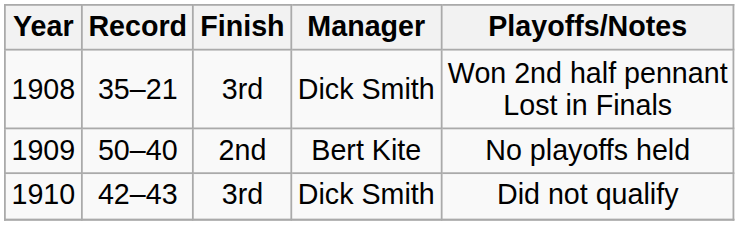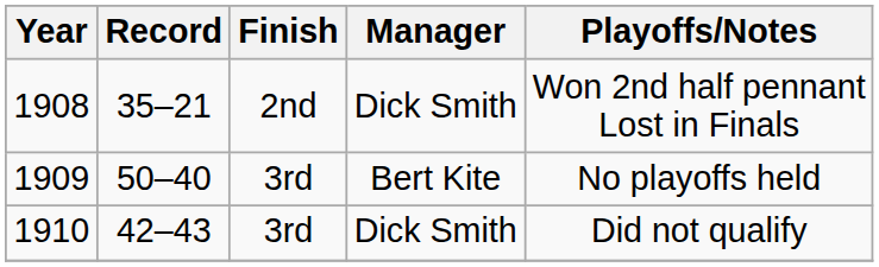1908 | Finish: 3rd -> 2nd
1909 | Finish: 2nd -> 3rd
